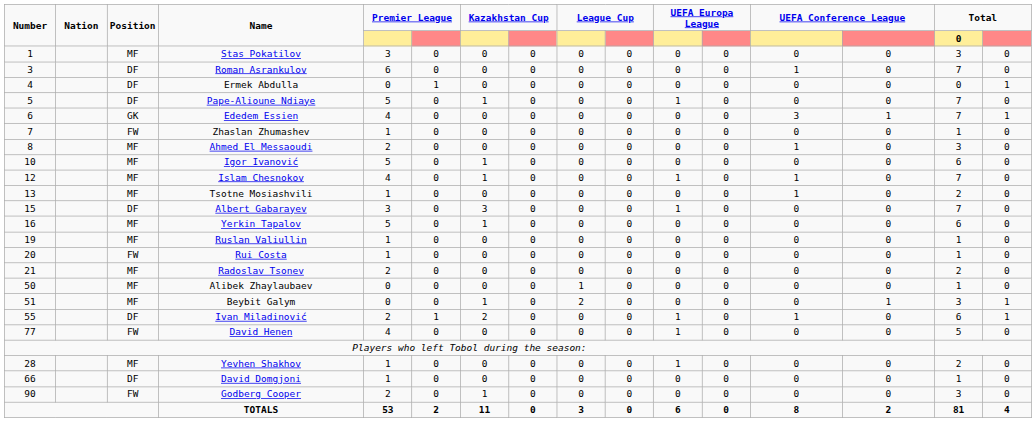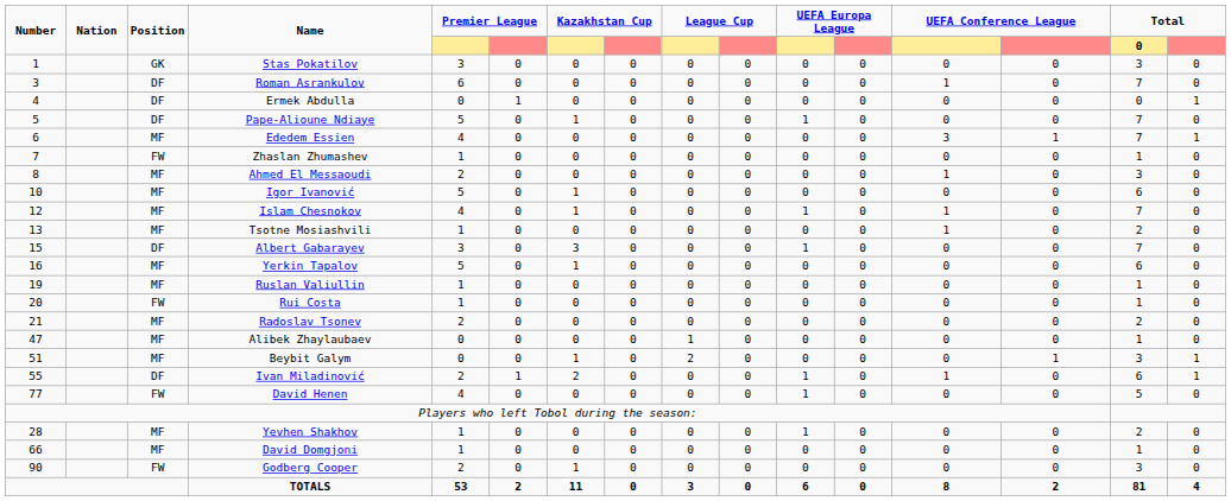Stas Pokatilov | Position: MF -> GK
Ededem Essien | Position: GK -> MF
Alibek Zhaylaubaev | Number: 50 -> 47
David Domgjoni | Position: DF -> MF
